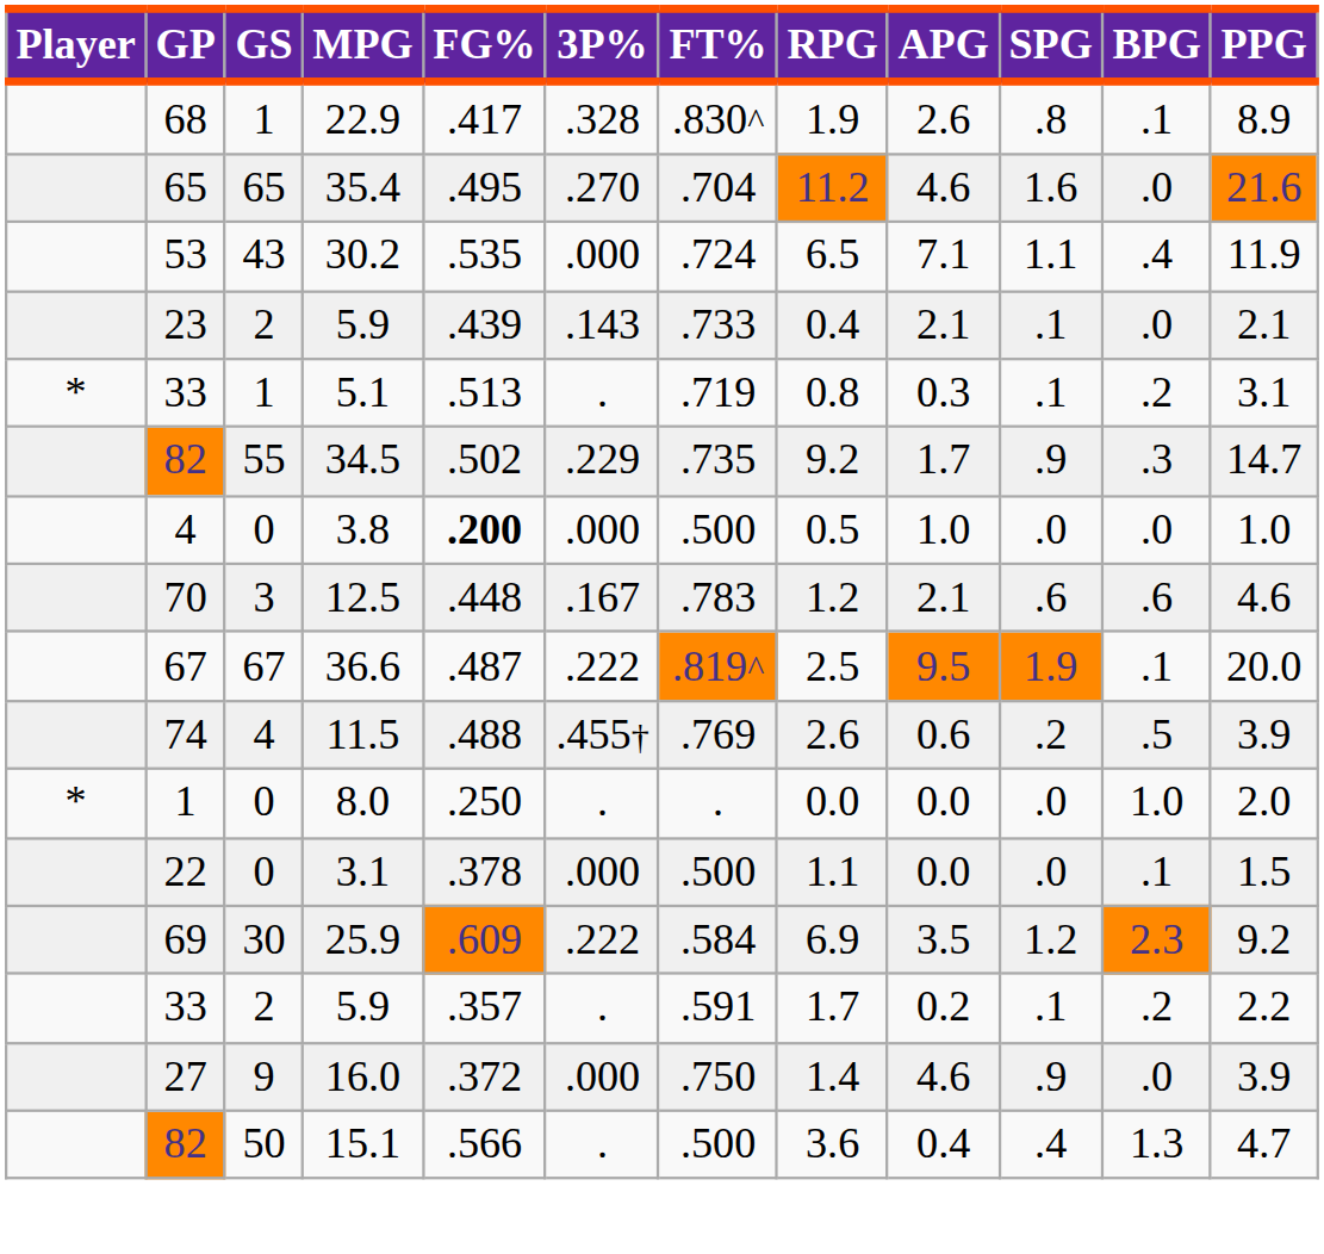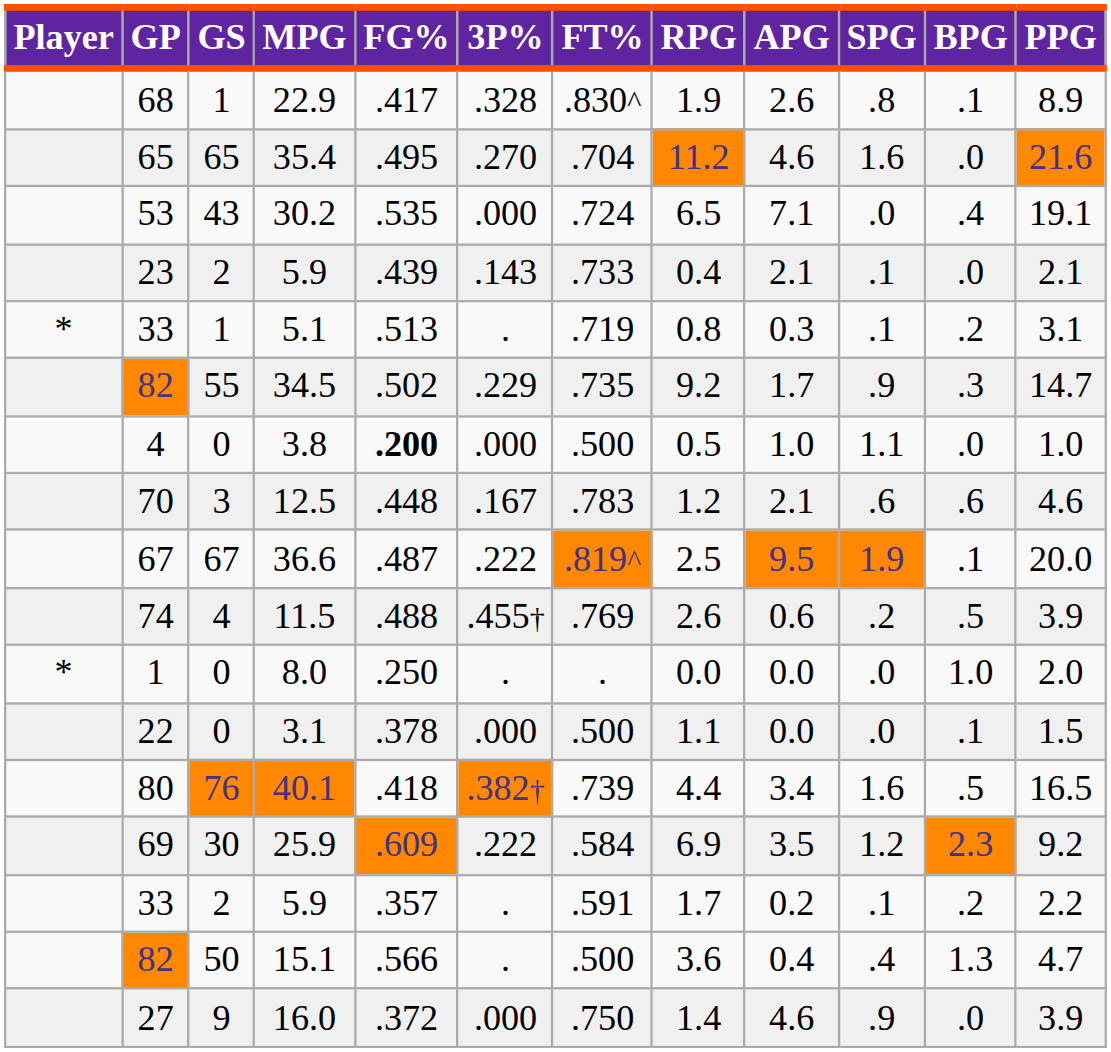30.2 | SPG: 1.1 -> .0
30.2 | PPG: 11.9 -> 19.1
3.8 | SPG: .0 -> 1.1
+ row: 80 | 76 | 40.1 | .418 | .382† | .739 | 4.4 | 3.4 | 1.6 | .5 | 16.5
rows swapped: 16.0 <-> 15.1
